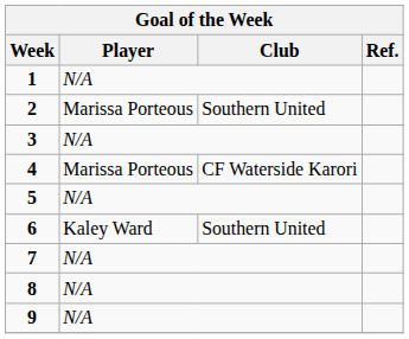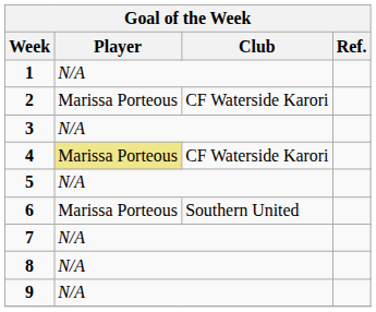2 | Club: Southern United -> CF Waterside Karori
4 | Player: no background -> khaki background
6 | Player: Kaley Ward -> Marissa Porteous
